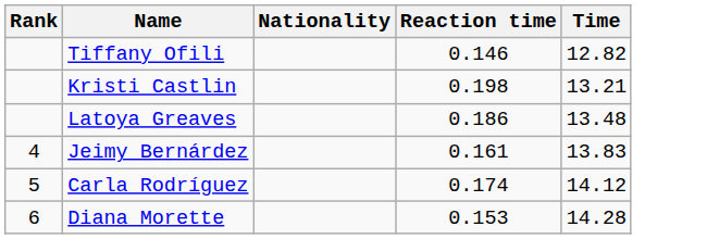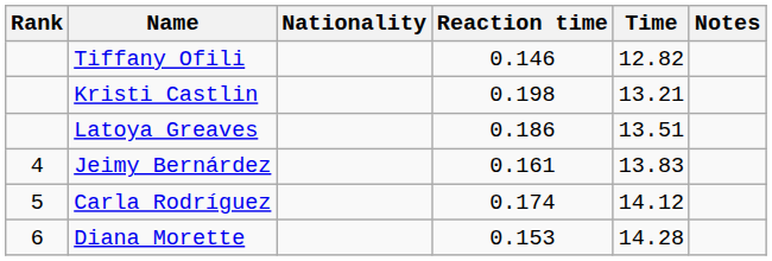+ column: Notes
Latoya Greaves | Time: 13.48 -> 13.51
